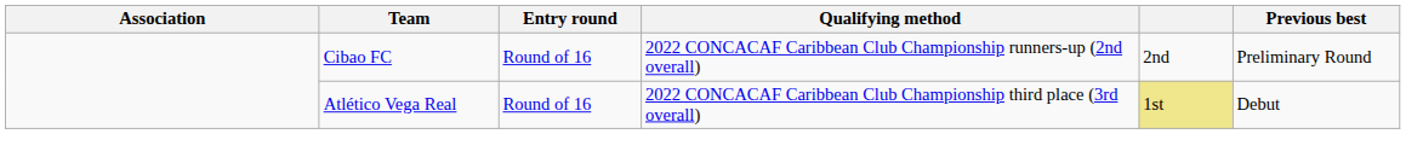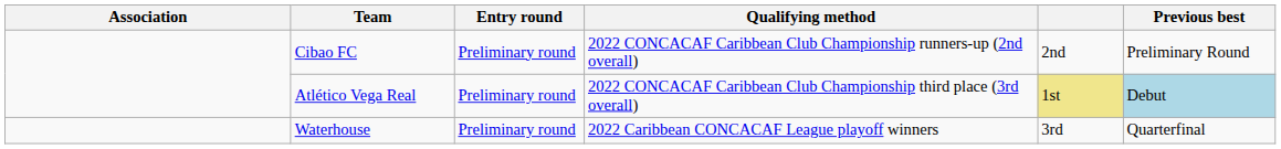Cibao FC | Entry round: Round of 16 -> Preliminary round
Atlético Vega Real | Entry round: Round of 16 -> Preliminary round
Atlético Vega Real | Previous best: no background -> lightblue background
+ row: Waterhouse | Preliminary round | 2022 Caribbean CONCACAF League playoff winners | 3rd | Quarterfinal
